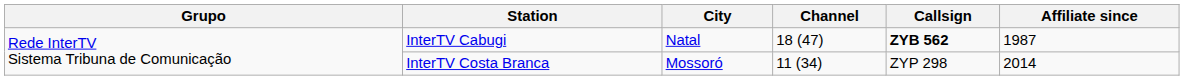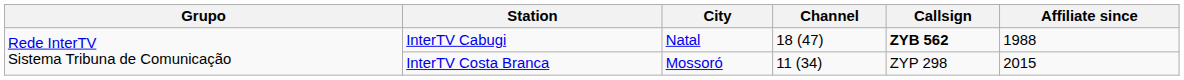InterTV Cabugi | Affiliate since: 1987 -> 1988
InterTV Costa Branca | Affiliate since: 2014 -> 2015
